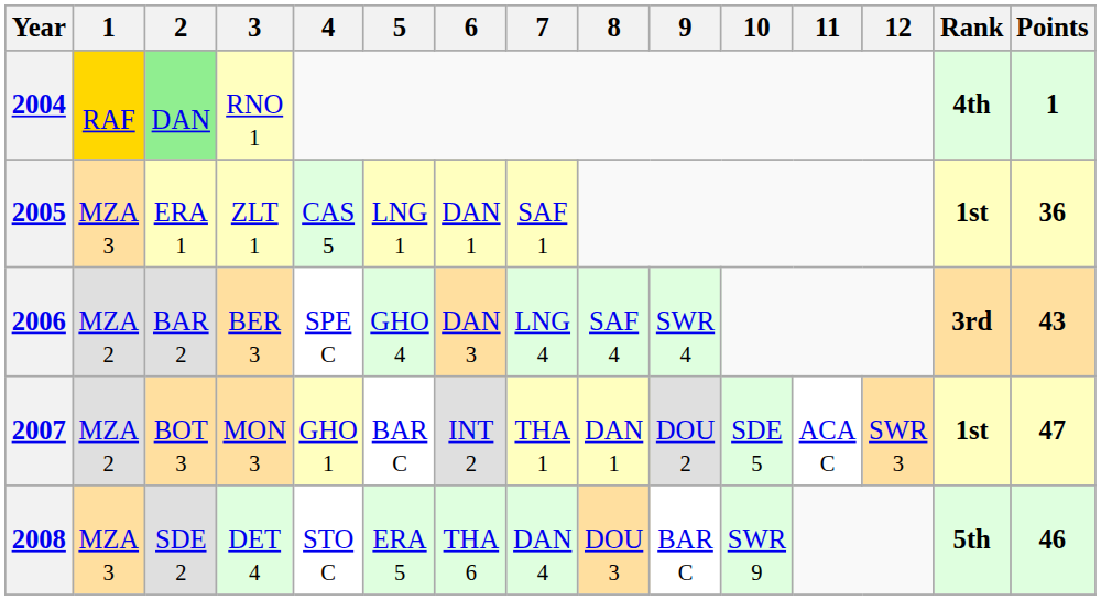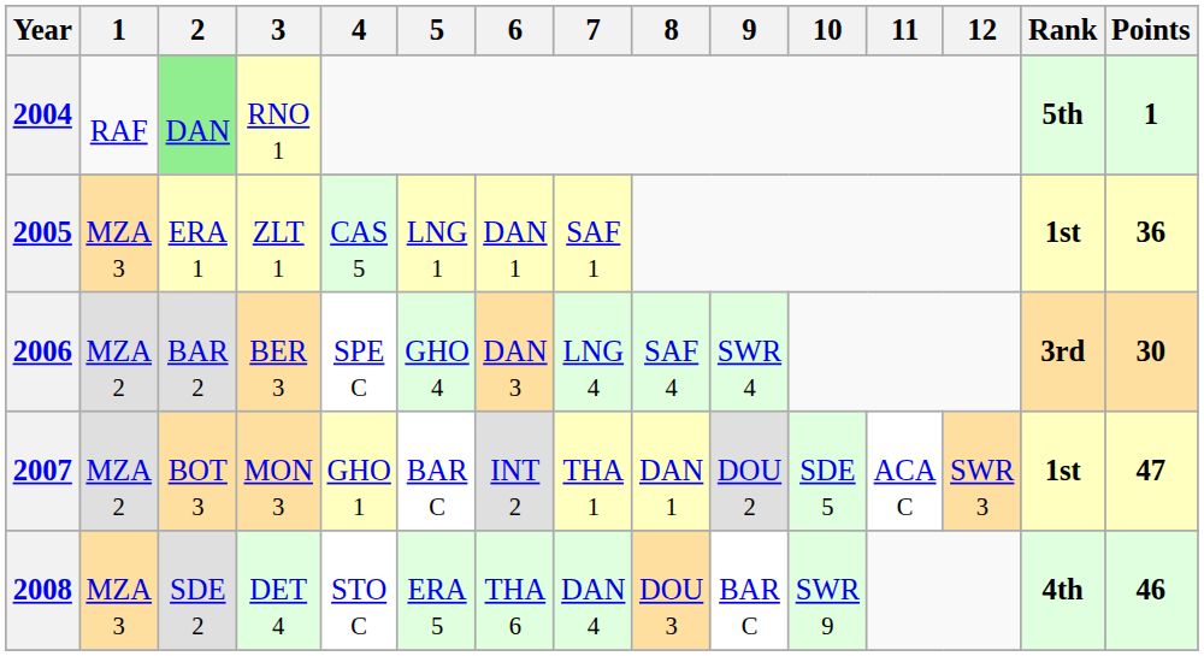2004 | 1: gold background -> no background
2004 | Rank: 4th -> 5th
2006 | Points: 43 -> 30
2008 | Rank: 5th -> 4th
